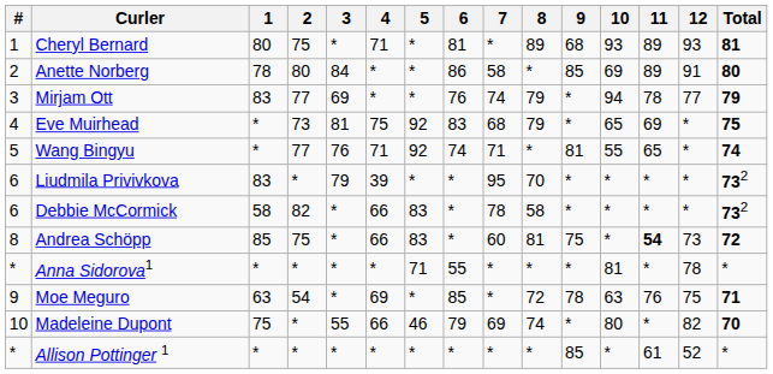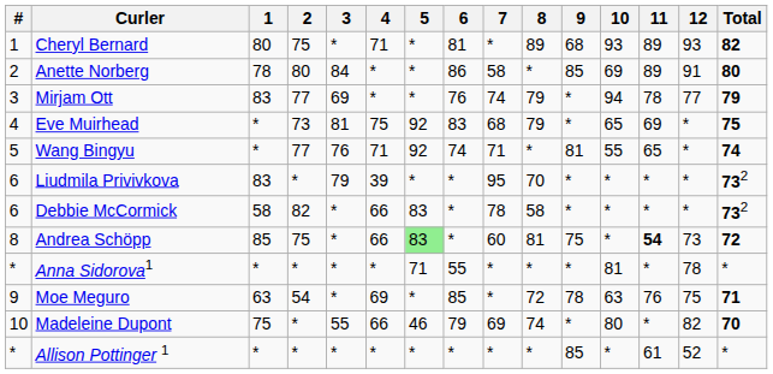Cheryl Bernard | Total: 81 -> 82
Andrea Schöpp | 5: no background -> lightgreen background
